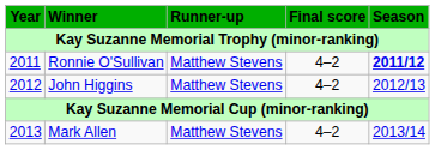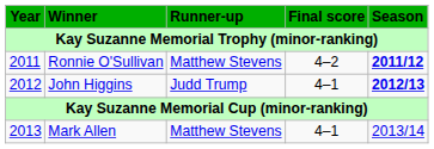John Higgins | Runner-up: Matthew Stevens -> Judd Trump
John Higgins | Final score: 4–2 -> 4–1
John Higgins | Season: normal -> bold
Mark Allen | Final score: 4–2 -> 4–1
